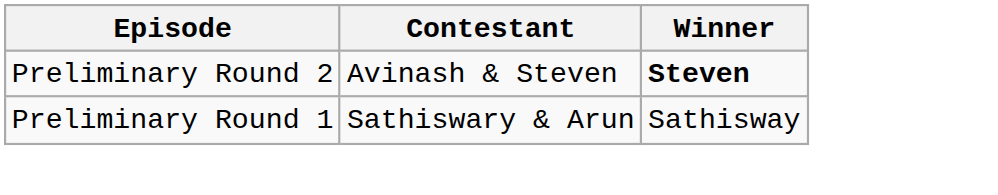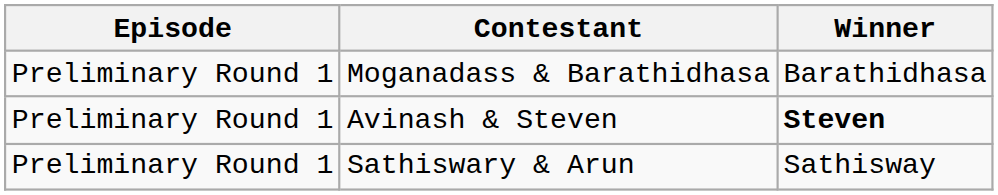+ row: Preliminary Round 1 | Moganadass & Barathidhasa | Barathidhasa
Avinash & Steven | Episode: Preliminary Round 2 -> Preliminary Round 1
